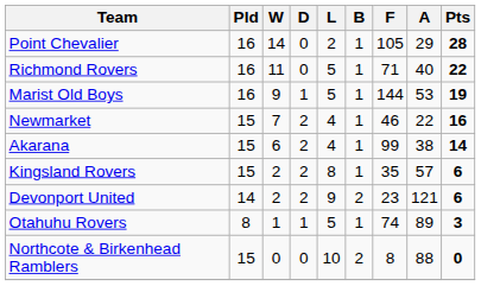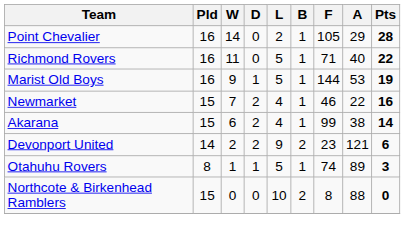- row: Kingsland Rovers | 15 | 2 | 2 | 8 | 1 | 35 | 57 | 6
